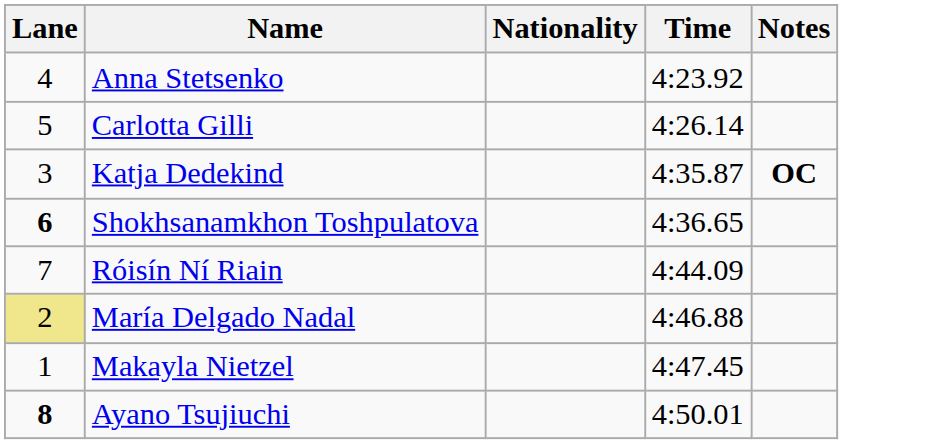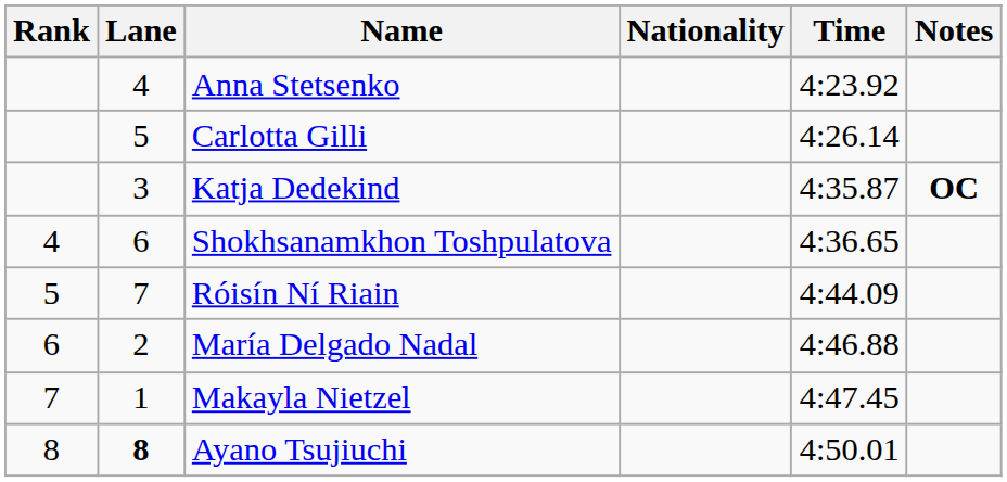+ column: Rank | 4 | 5 | 6 | 7 | 8
Shokhsanamkhon Toshpulatova | Lane: bold -> normal
María Delgado Nadal | Lane: khaki background -> no background
